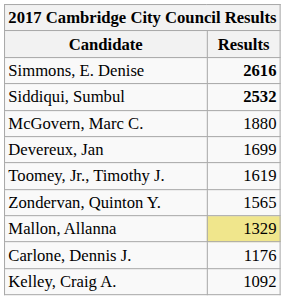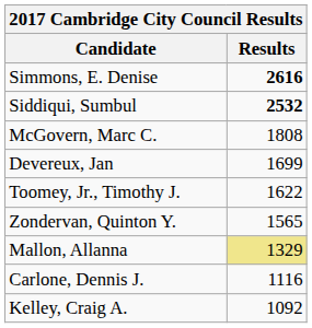McGovern, Marc C. | column 2: 1880 -> 1808
Toomey, Jr., Timothy J. | column 2: 1619 -> 1622
Carlone, Dennis J. | column 2: 1176 -> 1116
